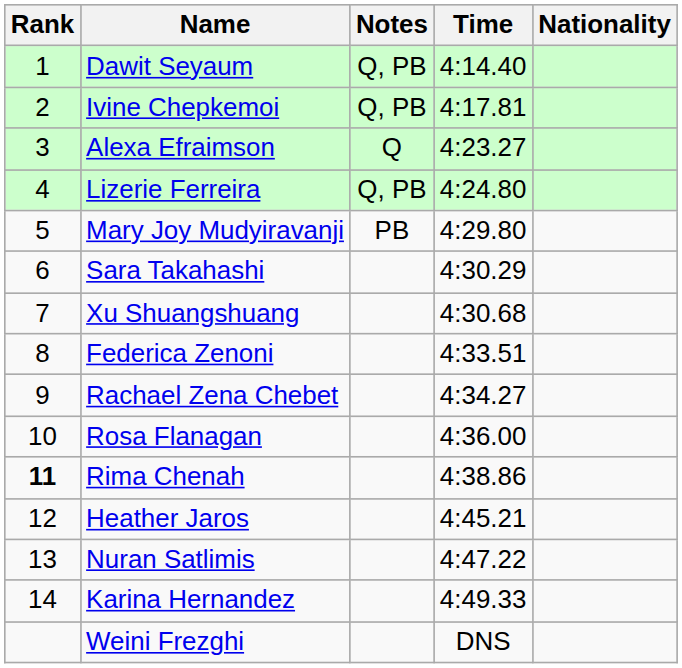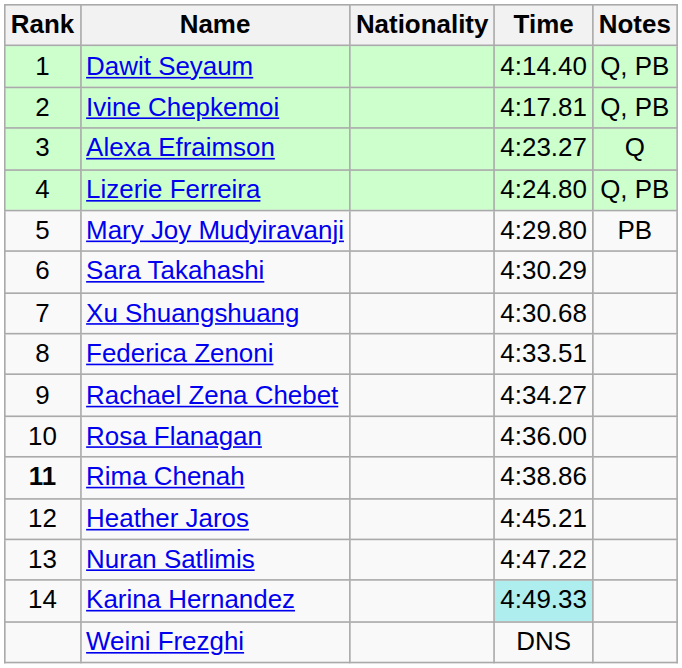columns swapped: Nationality <-> Notes
Karina Hernandez | Time: no background -> paleturquoise background
